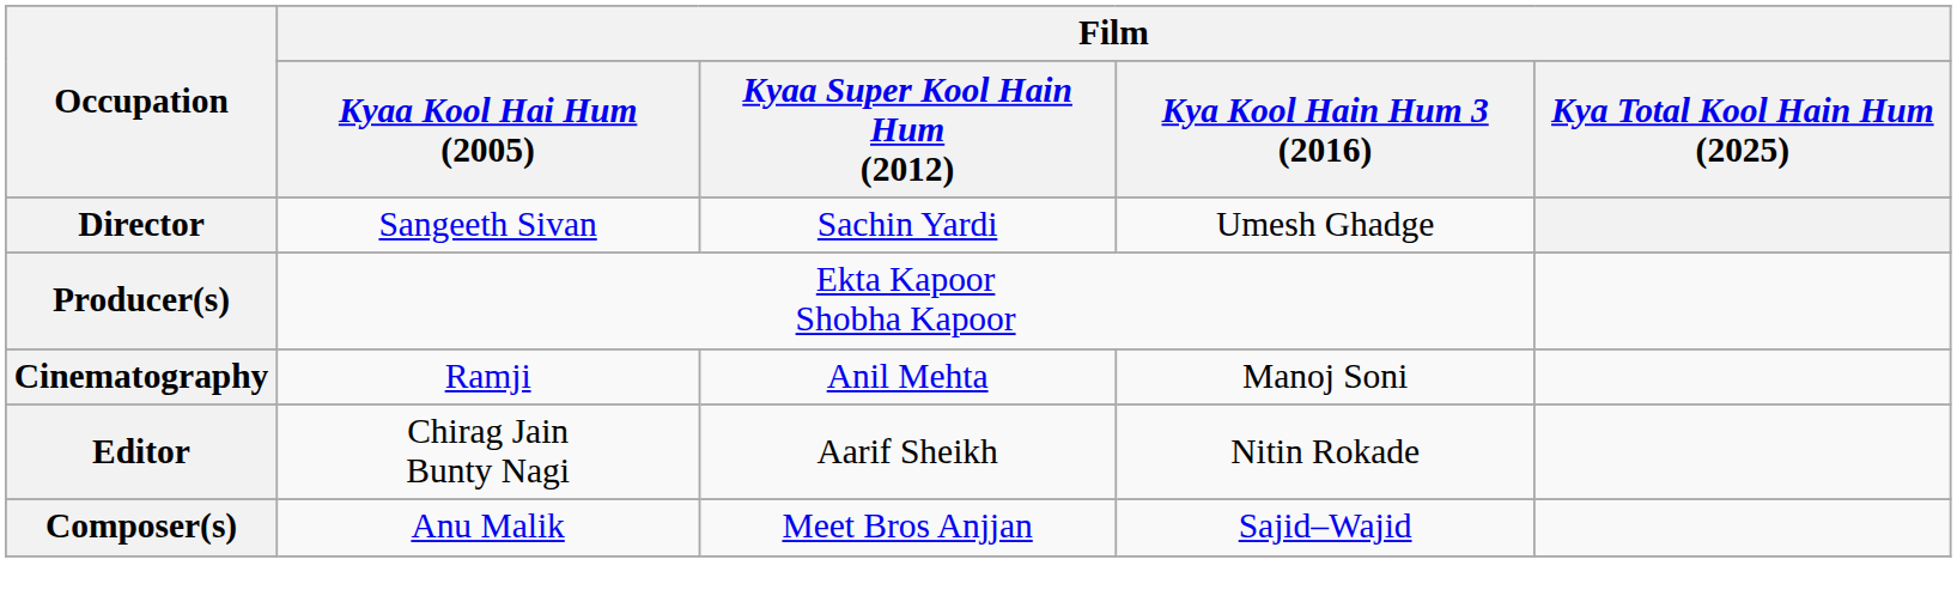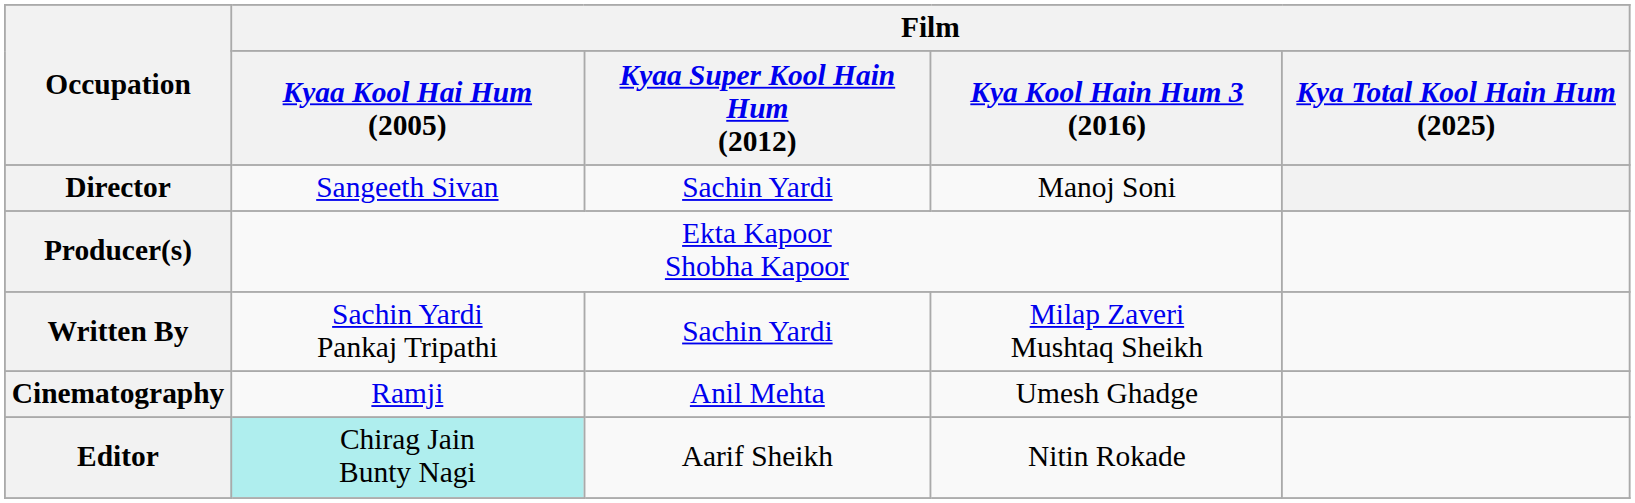Director | Film / Kya Kool Hain Hum 3 (2016): Umesh Ghadge -> Manoj Soni
+ row: Written By | Sachin Yardi Pankaj Tripathi | Sachin Yardi | Milap Zaveri Mushtaq Sheikh
Cinematography | Film / Kya Kool Hain Hum 3 (2016): Manoj Soni -> Umesh Ghadge
Editor | Film / Kyaa Kool Hai Hum (2005): no background -> paleturquoise background
- row: Composer(s) | Anu Malik | Meet Bros Anjjan | Sajid–Wajid
